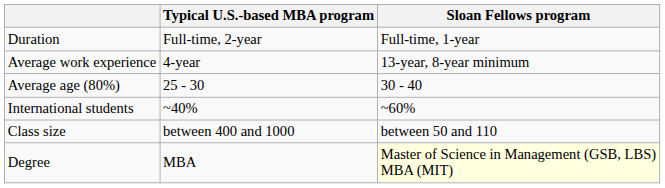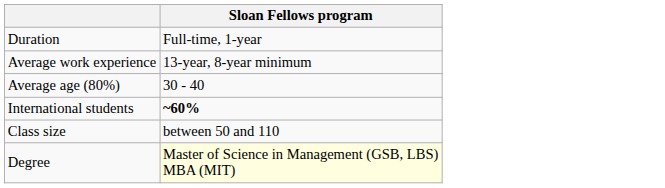- column: Typical U.S.-based MBA program | Full-time, 2-year | 4-year | 25 - 30 | ~40% | between 400 and 1000 | MBA
International students | Sloan Fellows program: normal -> bold
